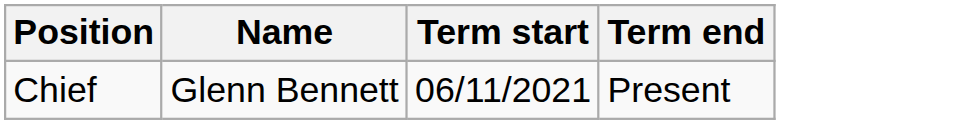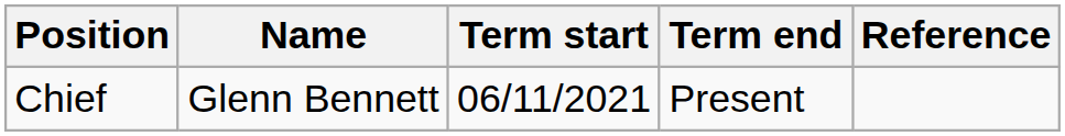+ column: Reference
